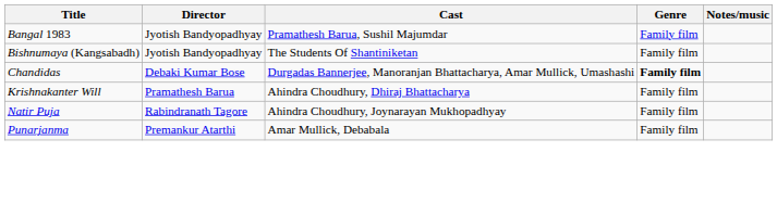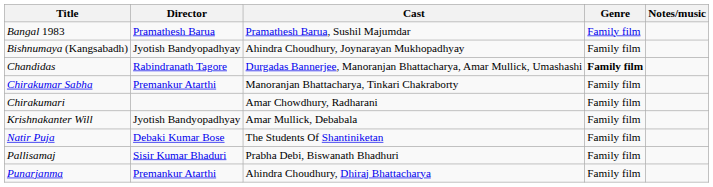Bangal 1983 | Director: Jyotish Bandyopadhyay -> Pramathesh Barua
Bishnumaya (Kangsabadh) | Cast: The Students Of Shantiniketan -> Ahindra Choudhury, Joynarayan Mukhopadhyay
Chandidas | Director: Debaki Kumar Bose -> Rabindranath Tagore
+ row: Chirakumar Sabha | Premankur Atarthi | Manoranjan Bhattacharya, Tinkari Chakraborty | Family film
+ row: Chirakumari | Amar Chowdhury, Radharani | Family film
Krishnakanter Will | Director: Pramathesh Barua -> Jyotish Bandyopadhyay
Krishnakanter Will | Cast: Ahindra Choudhury, Dhiraj Bhattacharya -> Amar Mullick, Debabala
Natir Puja | Director: Rabindranath Tagore -> Debaki Kumar Bose
Natir Puja | Cast: Ahindra Choudhury, Joynarayan Mukhopadhyay -> The Students Of Shantiniketan
+ row: Pallisamaj | Sisir Kumar Bhaduri | Prabha Debi, Biswanath Bhadhuri | Family film
Punarjanma | Cast: Amar Mullick, Debabala -> Ahindra Choudhury, Dhiraj Bhattacharya
